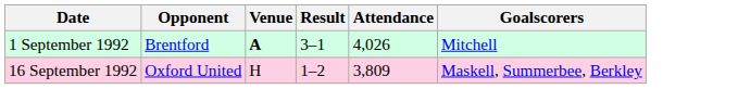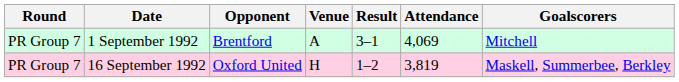+ column: Round | PR Group 7 | PR Group 7
1 September 1992 | Venue: bold -> normal
1 September 1992 | Attendance: 4,026 -> 4,069
16 September 1992 | Attendance: 3,809 -> 3,819
